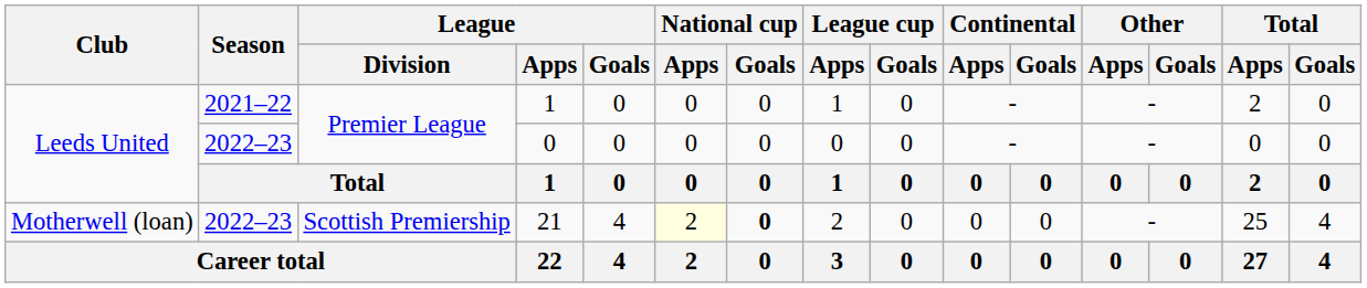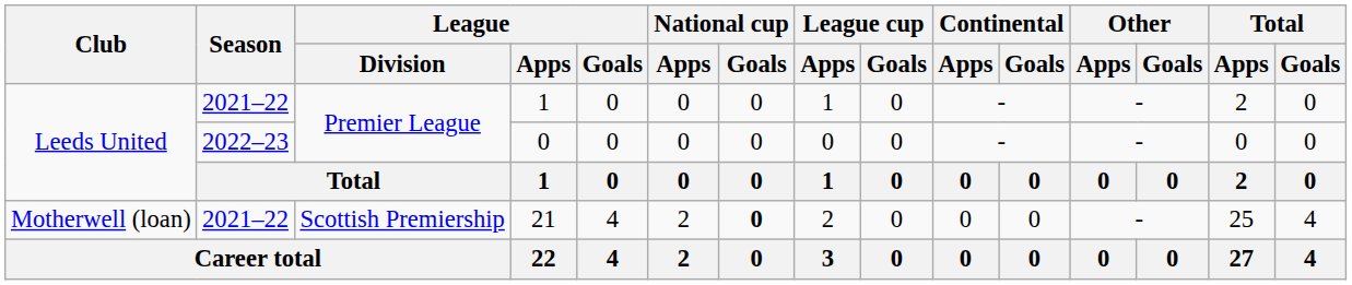21 | Season: 2022–23 -> 2021–22
21 | National cup / Apps: lightyellow background -> no background
